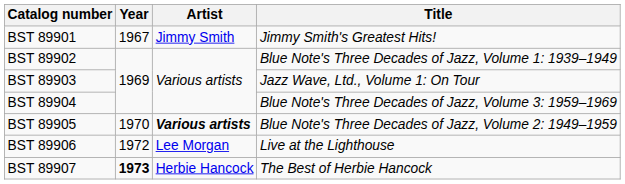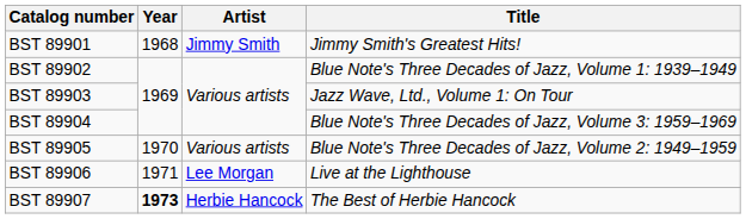BST 89901 | Year: 1967 -> 1968
BST 89905 | Artist: bold -> normal
BST 89906 | Year: 1972 -> 1971
